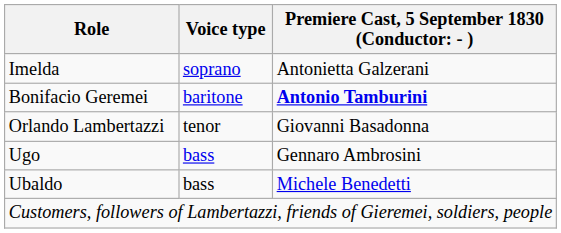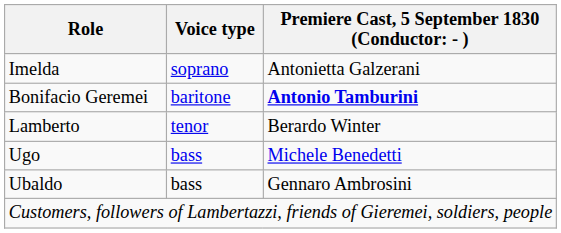+ row: Lamberto | tenor | Berardo Winter
- row: Orlando Lambertazzi | tenor | Giovanni Basadonna
Ugo | column 3: Gennaro Ambrosini -> Michele Benedetti
Ubaldo | column 3: Michele Benedetti -> Gennaro Ambrosini
